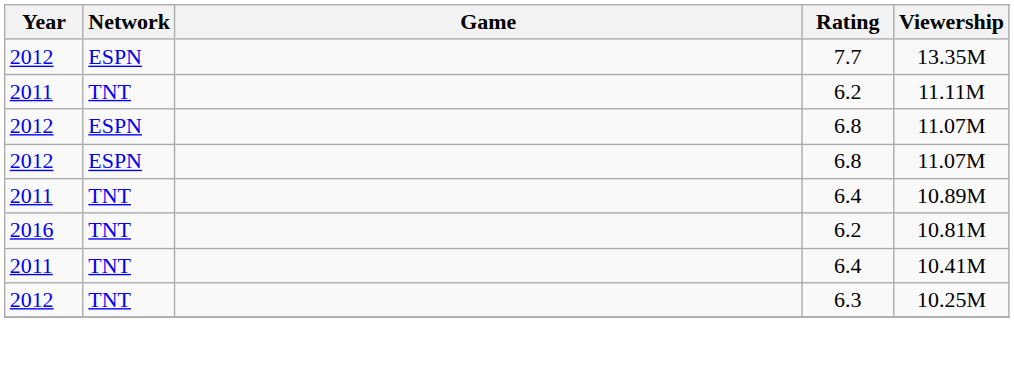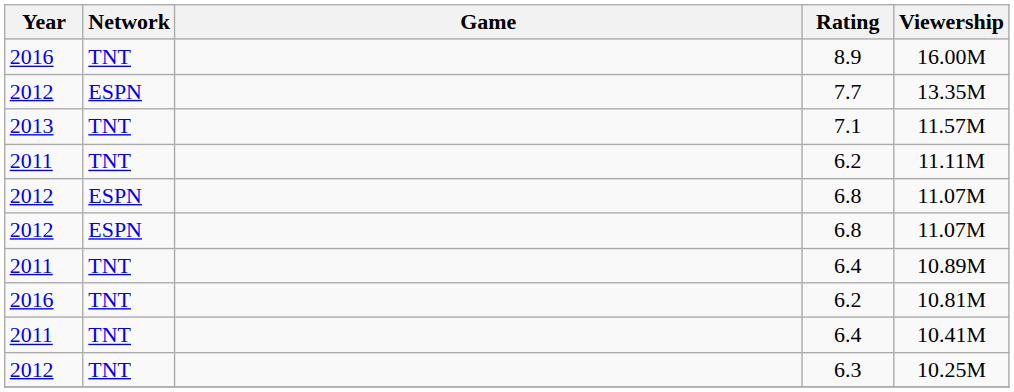+ row: 2016 | TNT | 8.9 | 16.00M
+ row: 2013 | TNT | 7.1 | 11.57M
